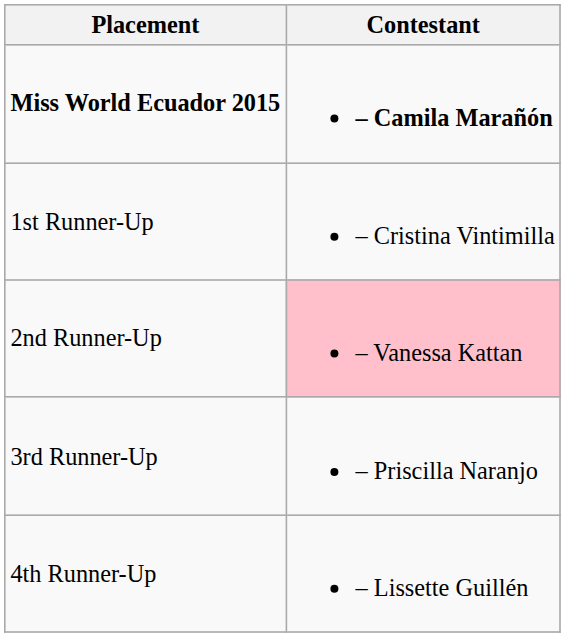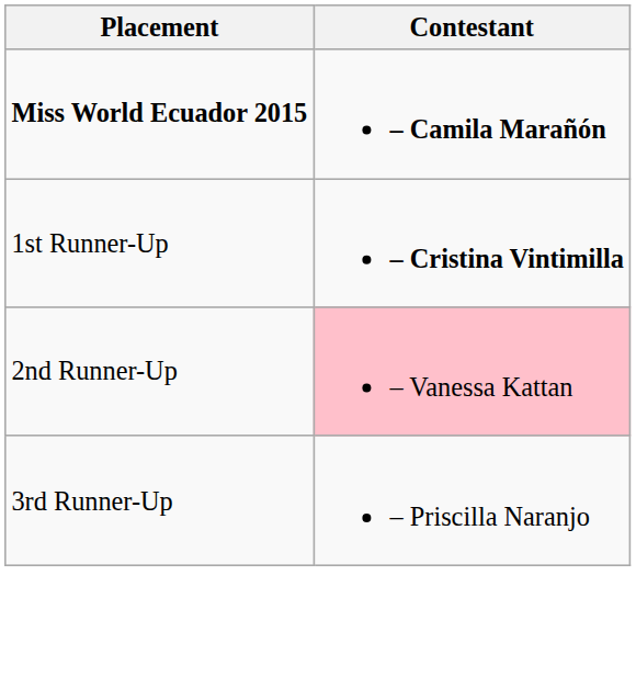1st Runner-Up | Contestant: normal -> bold
- row: 4th Runner-Up | – Lissette Guillén
